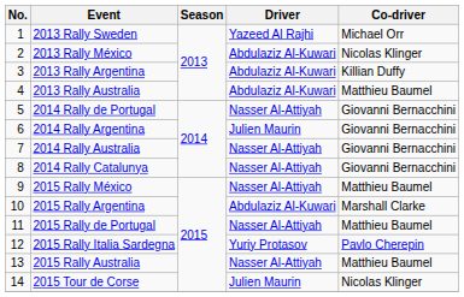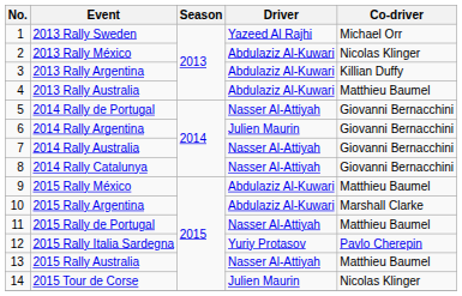2015 Rally México | Driver: Nasser Al-Attiyah -> Abdulaziz Al-Kuwari
